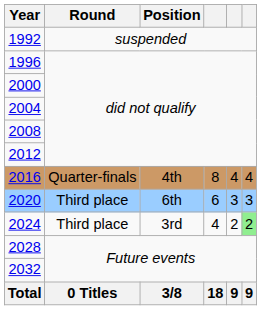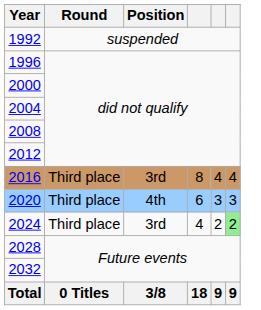2016 | Round: Quarter-finals -> Third place
2016 | Position: 4th -> 3rd
2020 | Position: 6th -> 4th
